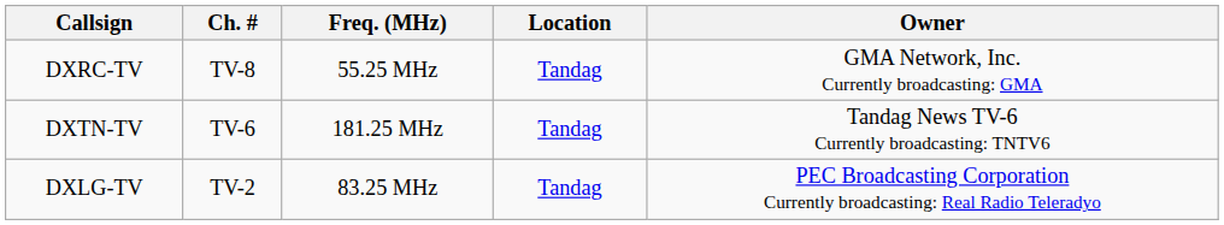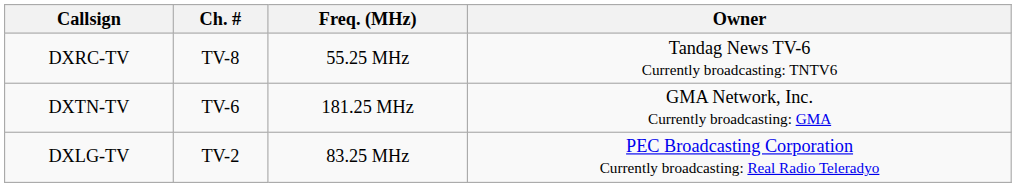- column: Location | Tandag | Tandag | Tandag
DXRC-TV | Owner: GMA Network, Inc. Currently broadcasting: GMA -> Tandag News TV-6 Currently broadcasting: TNTV6
DXTN-TV | Owner: Tandag News TV-6 Currently broadcasting: TNTV6 -> GMA Network, Inc. Currently broadcasting: GMA
